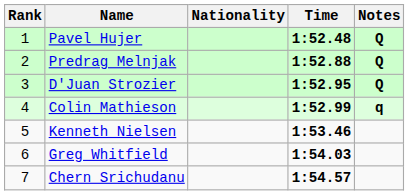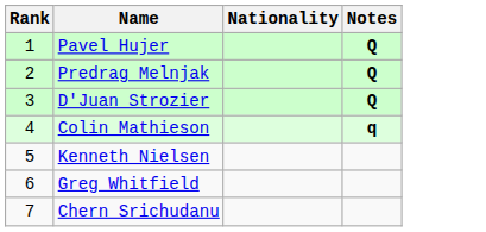- column: Time | 1:52.48 | 1:52.88 | 1:52.95 | 1:52.99 | 1:53.46 | 1:54.03 | 1:54.57
